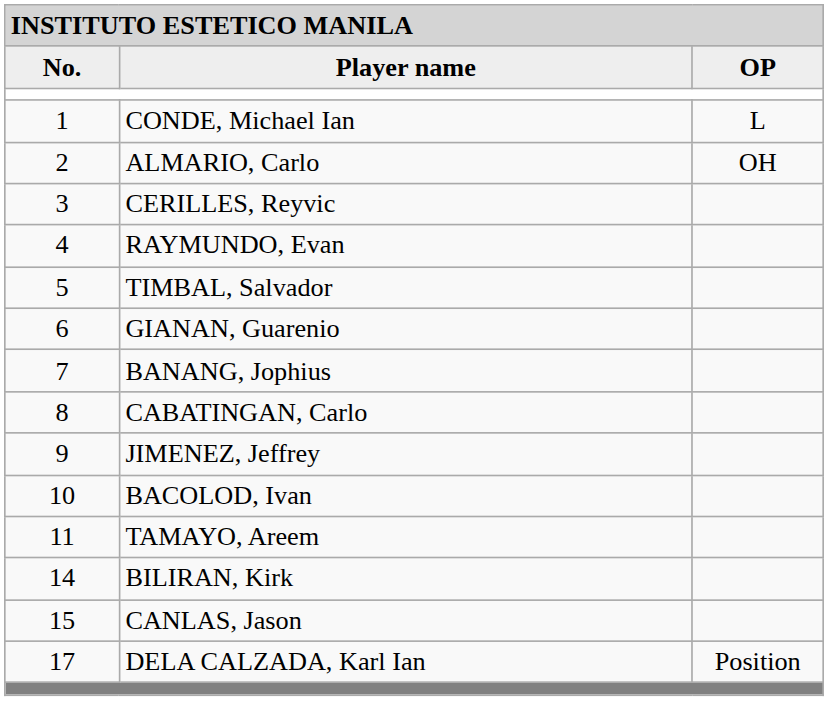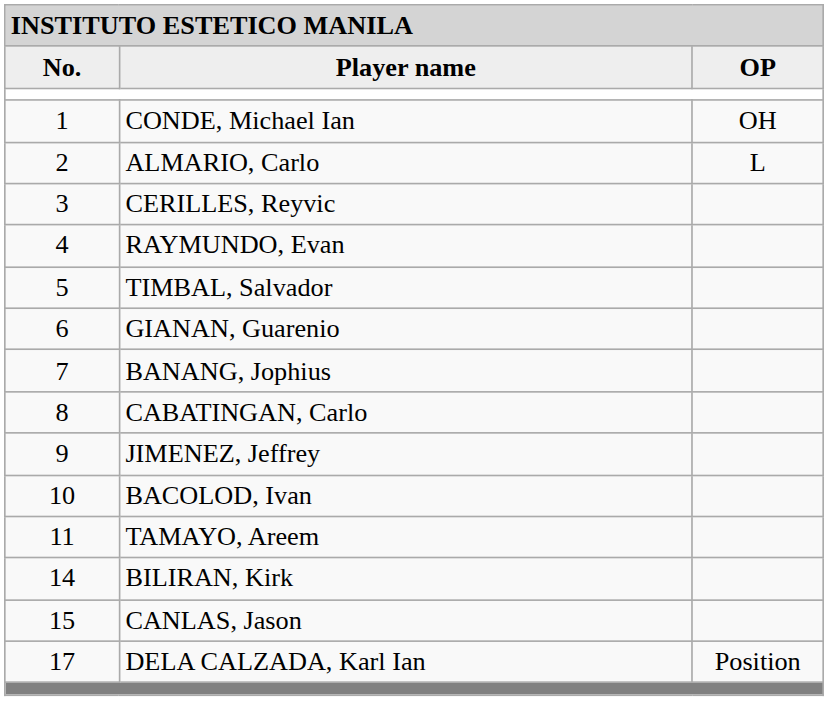CONDE, Michael Ian | column 3: L -> OH
ALMARIO, Carlo | column 3: OH -> L
